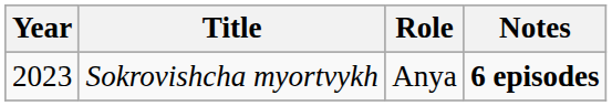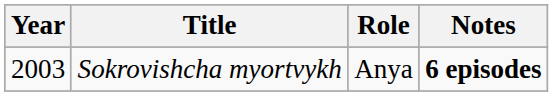Sokrovishcha myortvykh | Year: 2023 -> 2003
